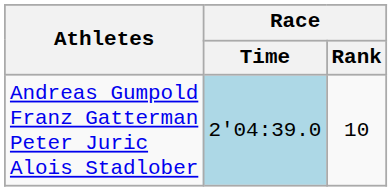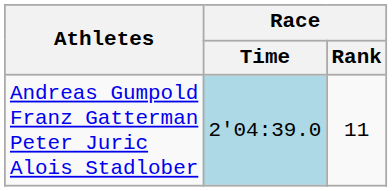Andreas Gumpold Franz Gatterman Peter Juric Alois Stadlober | Race / Rank: 10 -> 11
